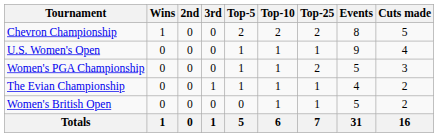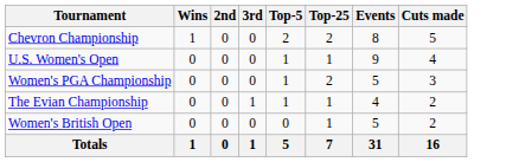- column: Top-10 | 2 | 1 | 1 | 1 | 1 | 6
